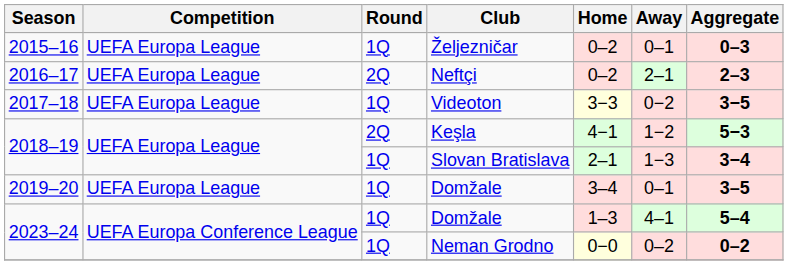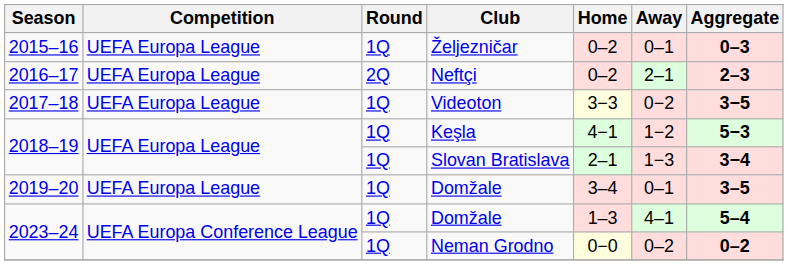Keşla | Round: 2Q -> 1Q
